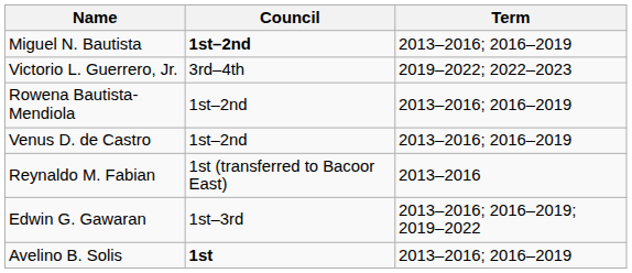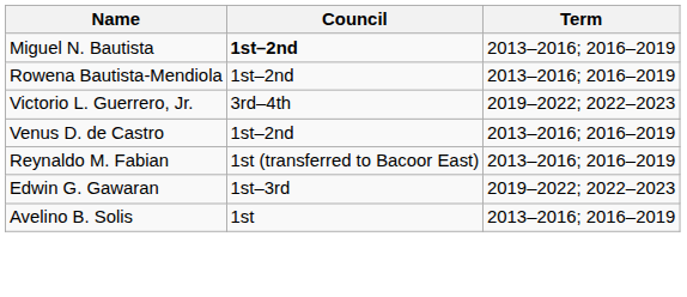rows swapped: Victorio L. Guerrero, Jr. <-> Rowena Bautista-Mendiola
Reynaldo M. Fabian | Term: 2013–2016 -> 2013–2016; 2016–2019
Edwin G. Gawaran | Term: 2013–2016; 2016–2019; 2019–2022 -> 2019–2022; 2022–2023
Avelino B. Solis | Council: bold -> normal
